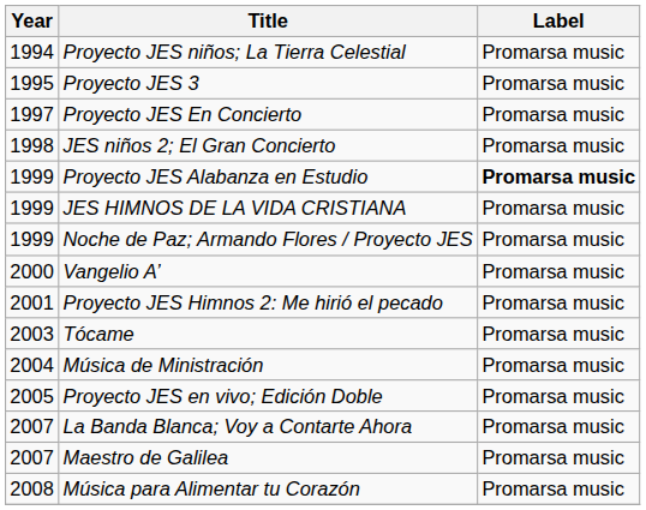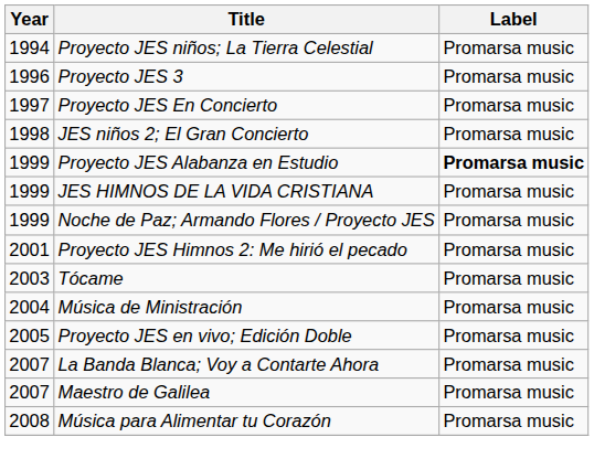Proyecto JES 3 | Year: 1995 -> 1996
- row: 2000 | Vangelio A’ | Promarsa music
